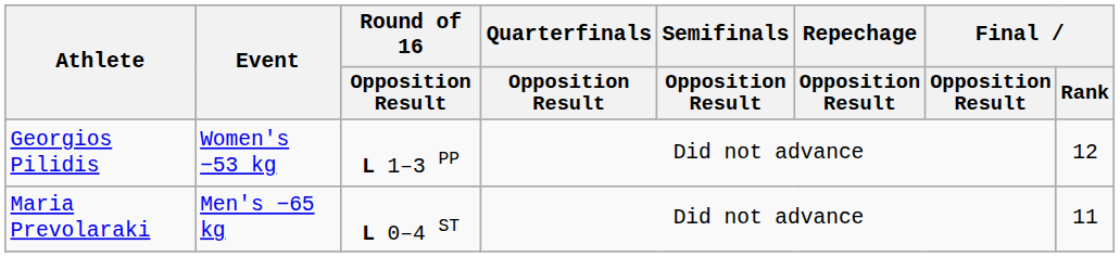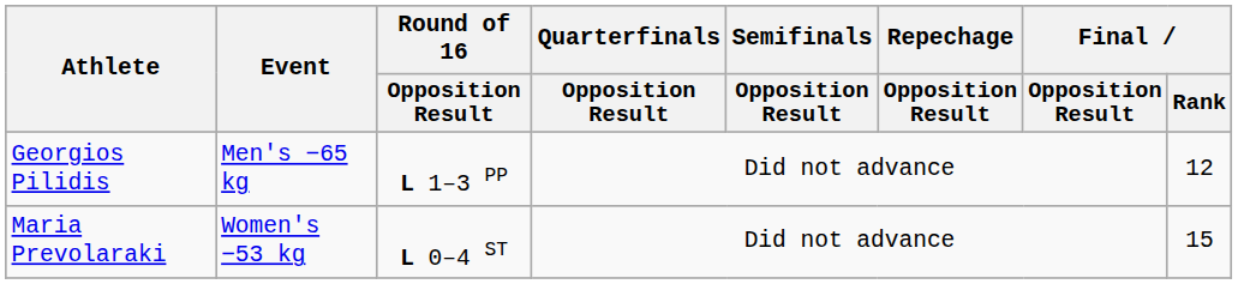Georgios Pilidis | Event: Women's −53 kg -> Men's −65 kg
Maria Prevolaraki | Event: Men's −65 kg -> Women's −53 kg
Maria Prevolaraki | Final / Rank: 11 -> 15
